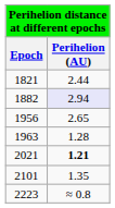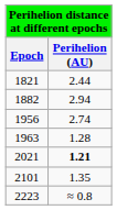1882 | Perihelion (AU): lavender background -> no background
1956 | Perihelion (AU): 2.65 -> 2.74
